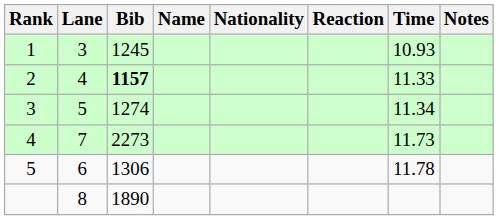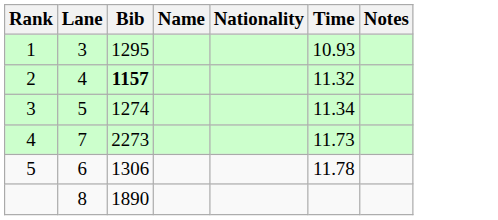- column: Reaction
1 | Bib: 1245 -> 1295
2 | Time: 11.33 -> 11.32
